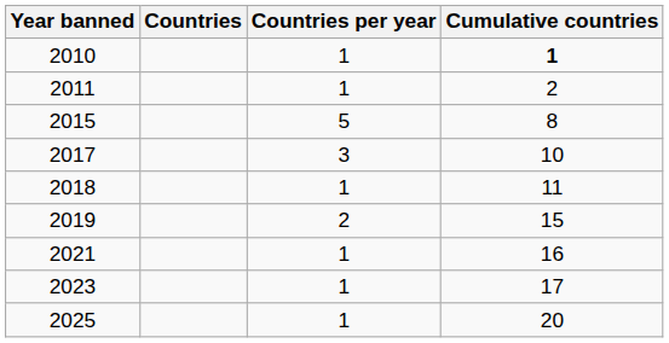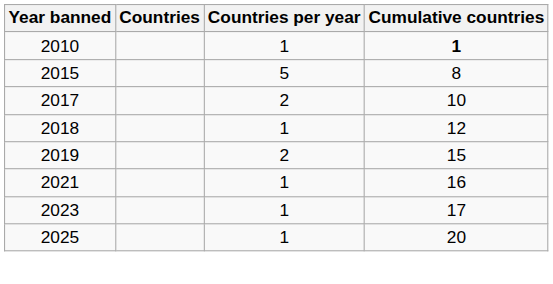- row: 2011 | 1 | 2
2017 | Countries per year: 3 -> 2
2018 | Cumulative countries: 11 -> 12
